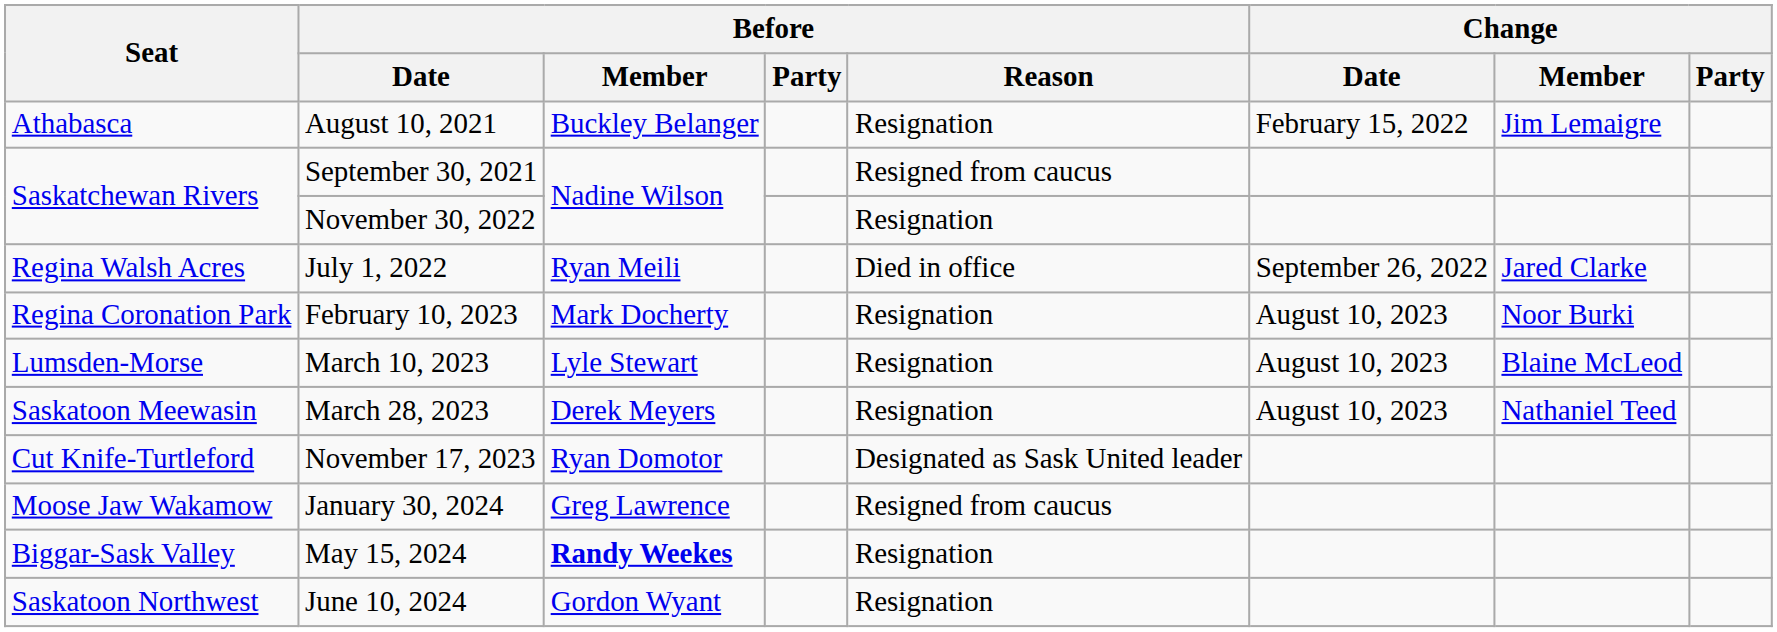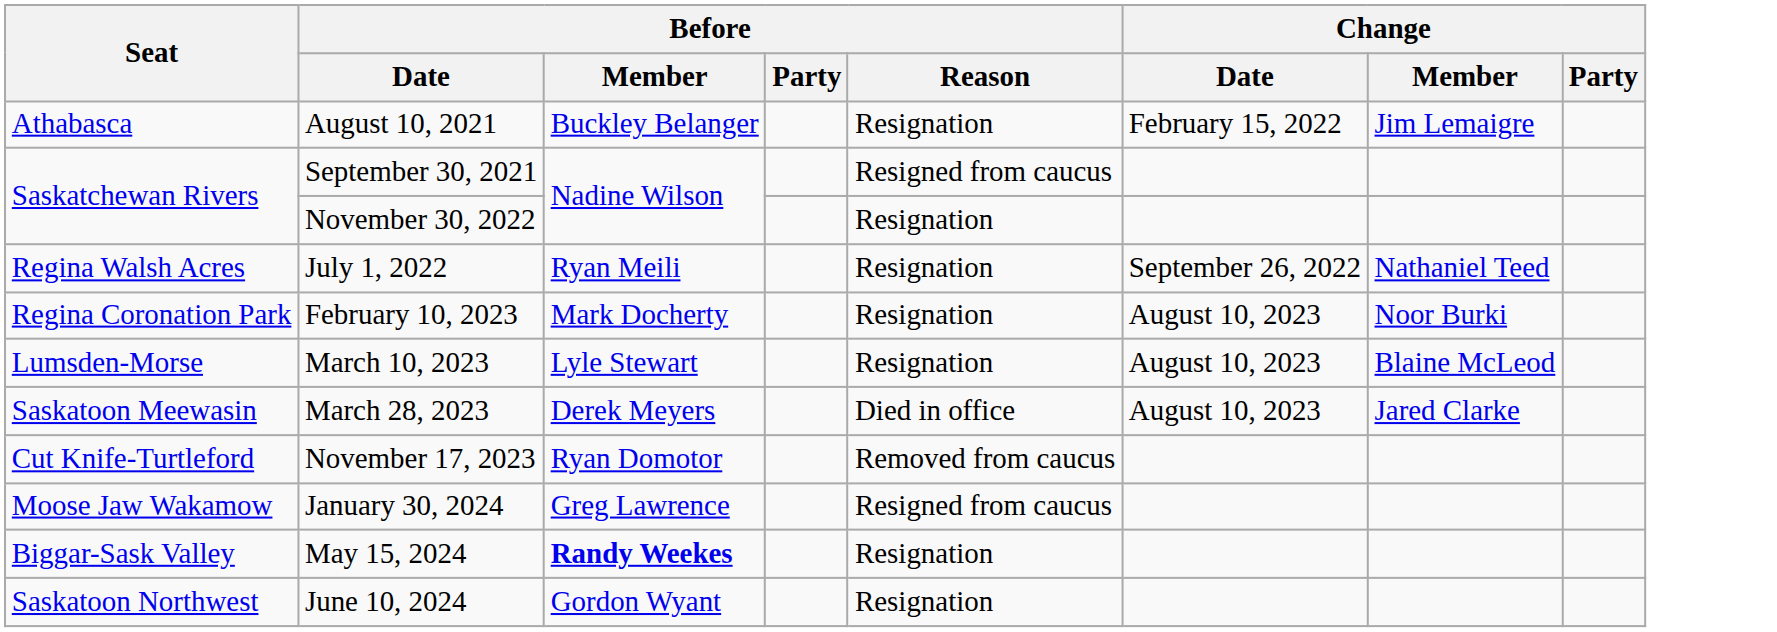July 1, 2022 | Before / Reason: Died in office -> Resignation
July 1, 2022 | Change / Member: Jared Clarke -> Nathaniel Teed
March 28, 2023 | Before / Reason: Resignation -> Died in office
March 28, 2023 | Change / Member: Nathaniel Teed -> Jared Clarke
November 17, 2023 | Before / Reason: Designated as Sask United leader -> Removed from caucus
